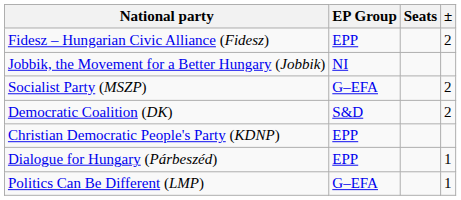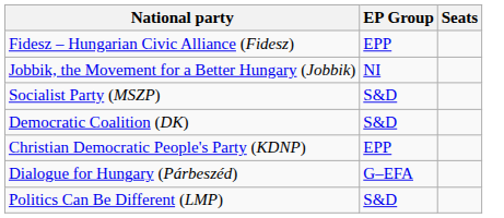- column: ± | 2 | 2 | 2 | 1 | 1
Socialist Party (MSZP) | EP Group: G–EFA -> S&D
Dialogue for Hungary (Párbeszéd) | EP Group: EPP -> G–EFA
Politics Can Be Different (LMP) | EP Group: G–EFA -> S&D
